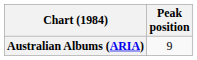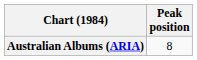Australian Albums (ARIA) | Peak position: 9 -> 8
